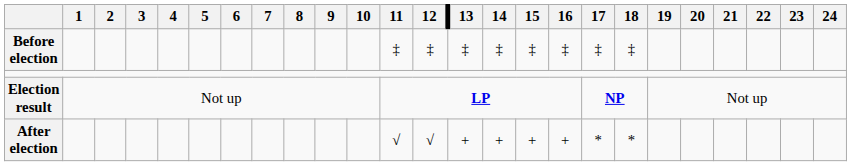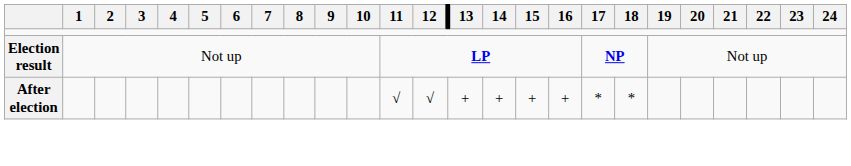- row: Before election | ‡ | ‡ | ‡ | ‡ | ‡ | ‡ | ‡ | ‡
